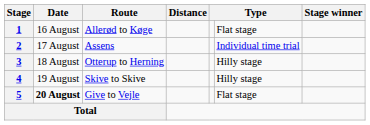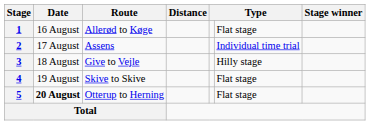3 | Route: Otterup to Herning -> Give to Vejle
4 | column 6: Hilly stage -> Flat stage
5 | Route: Give to Vejle -> Otterup to Herning
